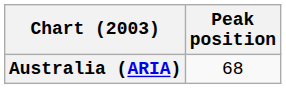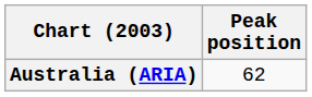Australia (ARIA) | Peak position: 68 -> 62
